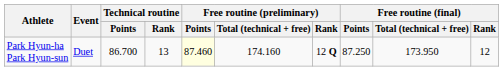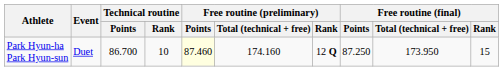Park Hyun-ha Park Hyun-sun | Technical routine / Rank: 13 -> 10
Park Hyun-ha Park Hyun-sun | Free routine (final) / Rank: 12 -> 15
